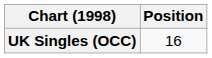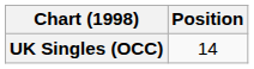UK Singles (OCC) | Position: 16 -> 14
